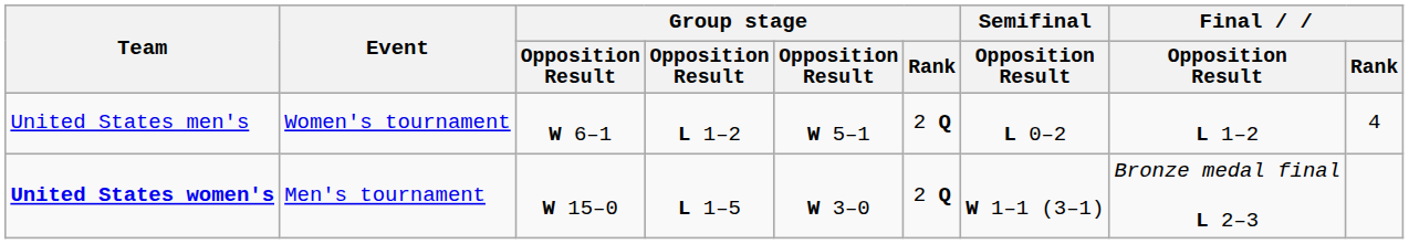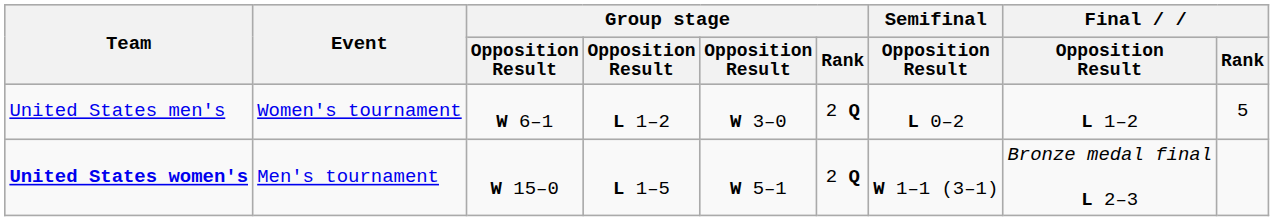United States men's | column 5: W 5–1 -> W 3–0
United States men's | Final / Rank: 4 -> 5
United States women's | column 5: W 3–0 -> W 5–1
